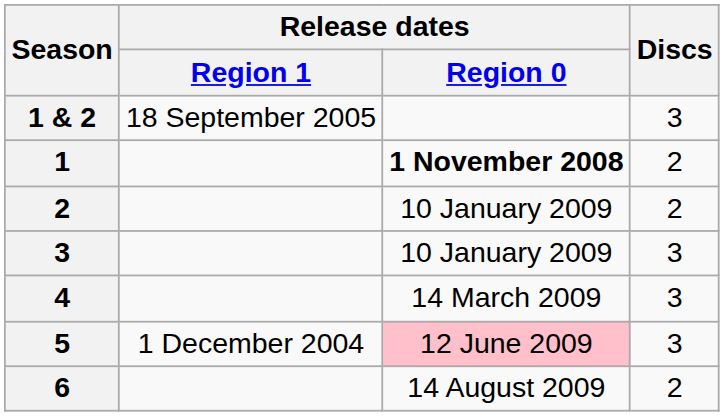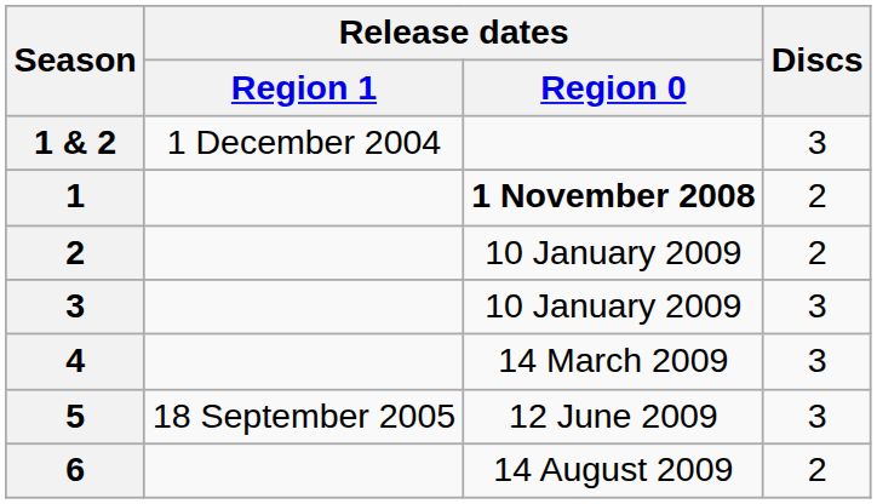1 & 2 | Release dates / Region 1: 18 September 2005 -> 1 December 2004
5 | Release dates / Region 1: 1 December 2004 -> 18 September 2005
5 | Release dates / Region 0: pink background -> no background
